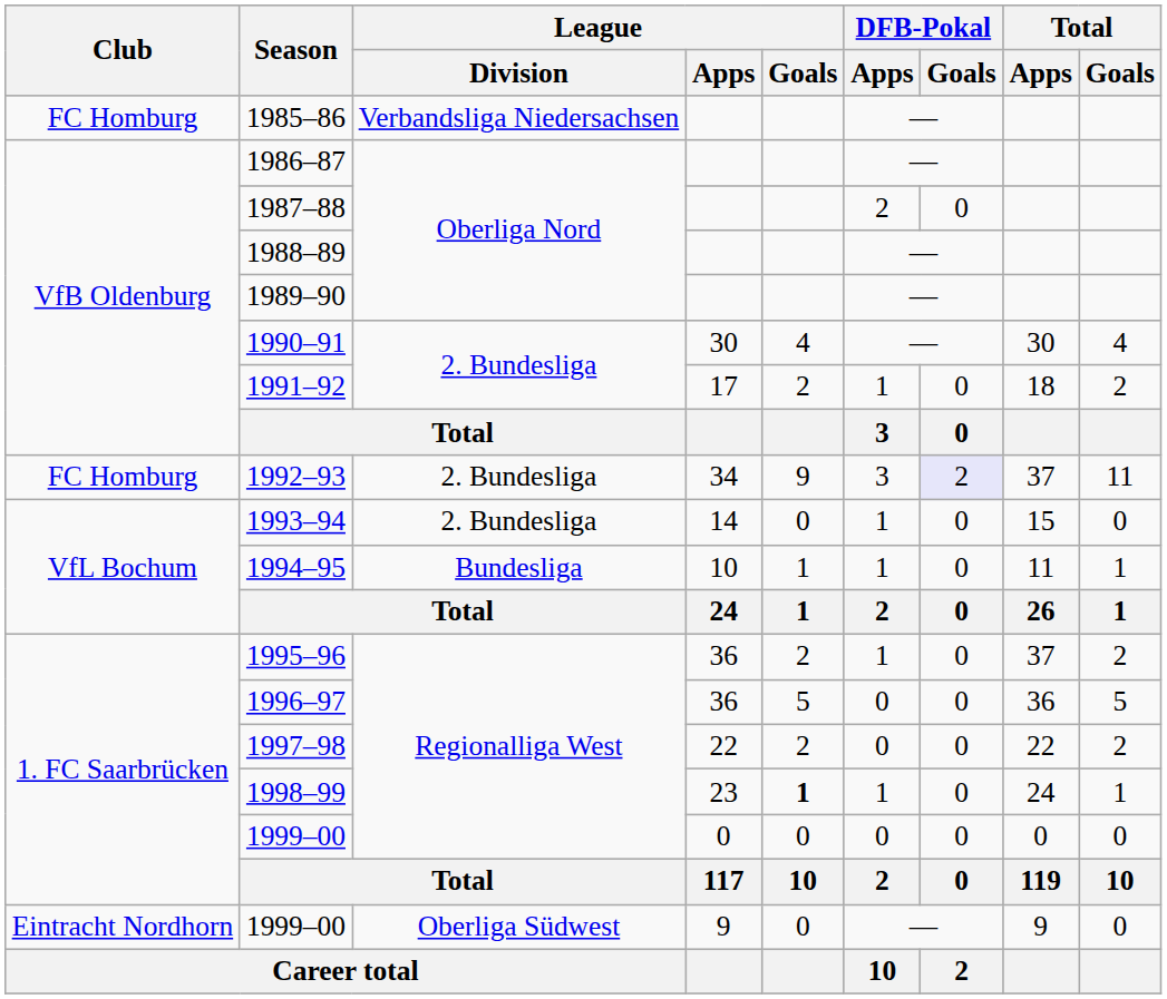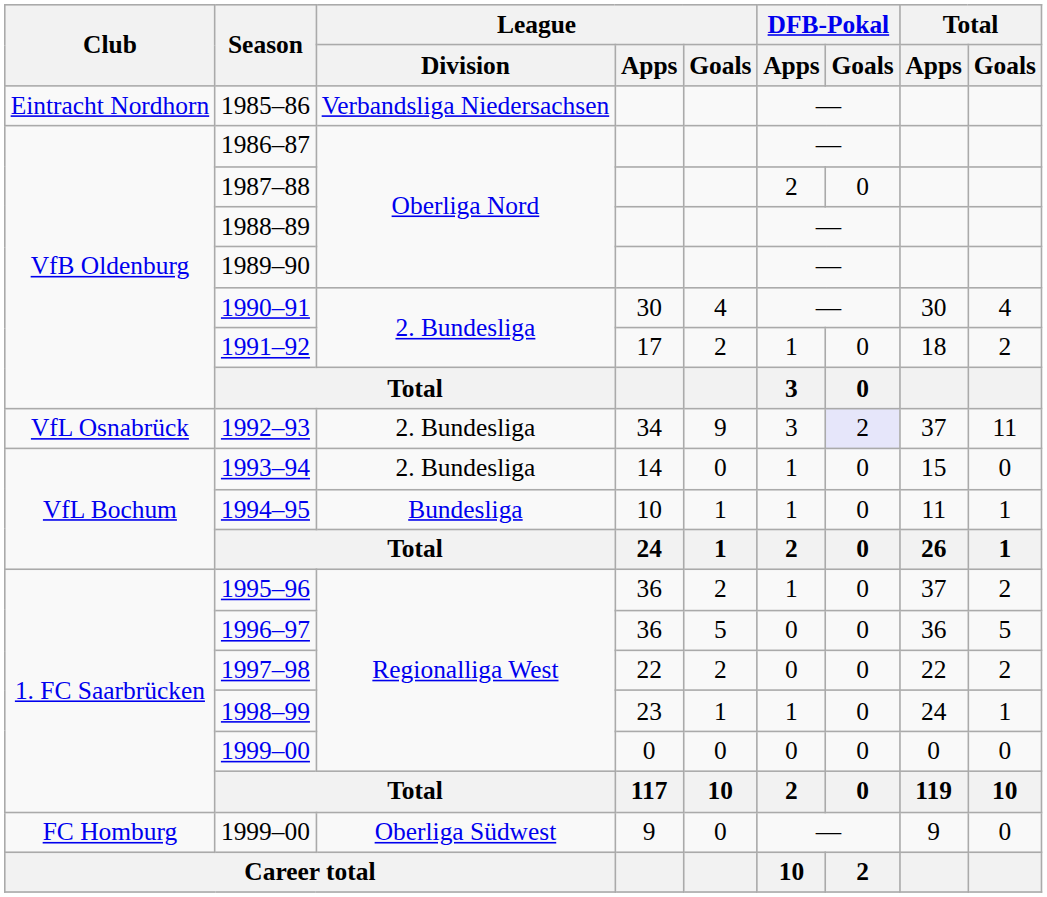1985–86 | Club: FC Homburg -> Eintracht Nordhorn
1992–93 | Club: FC Homburg -> VfL Osnabrück
1998–99 | League / Goals: bold -> normal
1999–00 / 9 | Club: Eintracht Nordhorn -> FC Homburg
